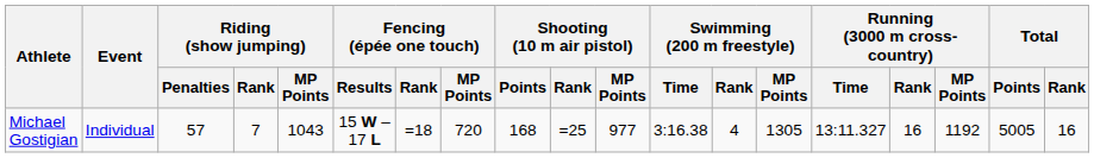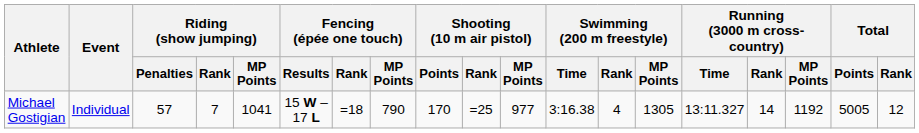Michael Gostigian | Riding (show jumping) / MP Points: 1043 -> 1041
Michael Gostigian | Fencing (épée one touch) / MP Points: 720 -> 790
Michael Gostigian | Shooting (10 m air pistol) / Points: 168 -> 170
Michael Gostigian | Running (3000 m cross-country) / Rank: 16 -> 14
Michael Gostigian | Total / Rank: 16 -> 12
